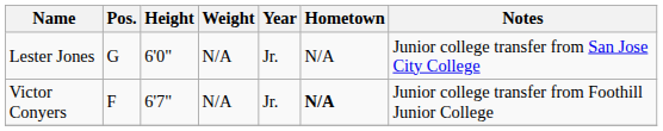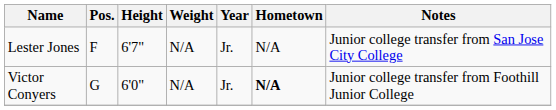Lester Jones | Pos.: G -> F
Lester Jones | Height: 6'0" -> 6'7"
Victor Conyers | Pos.: F -> G
Victor Conyers | Height: 6'7" -> 6'0"
